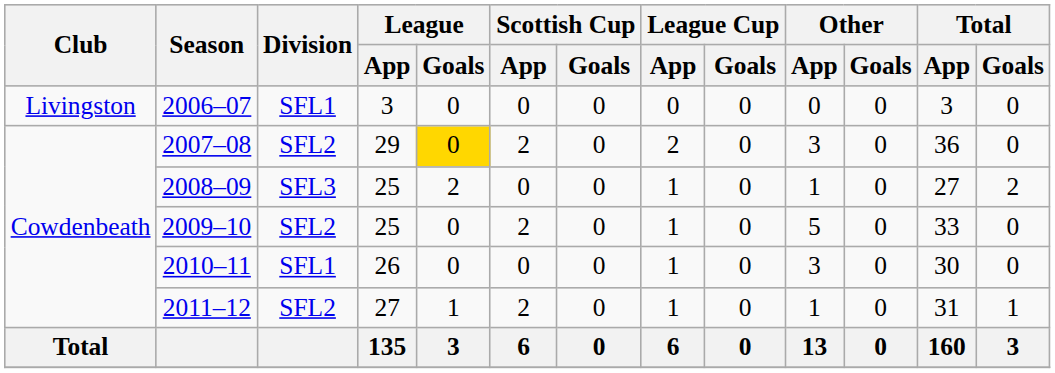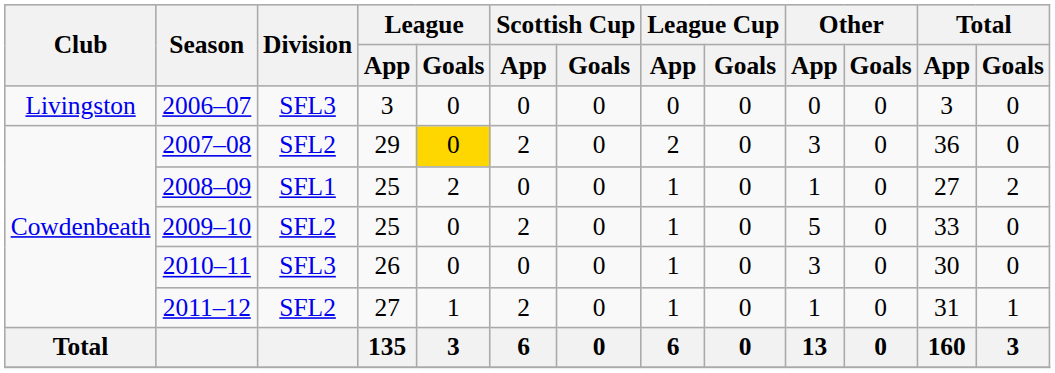2006–07 | Division: SFL1 -> SFL3
2008–09 | Division: SFL3 -> SFL1
2010–11 | Division: SFL1 -> SFL3
